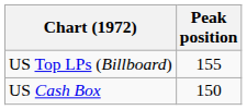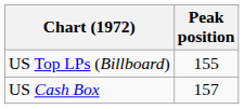US Cash Box | Peak position: 150 -> 157
